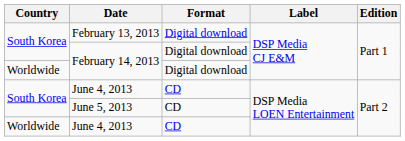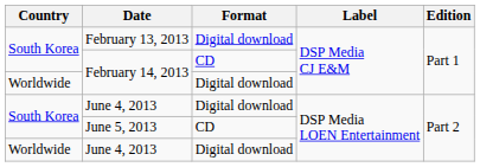South Korea / February 14, 2013 | Format: Digital download -> CD
South Korea / June 4, 2013 | Format: CD -> Digital download
Worldwide / June 4, 2013 | Format: CD -> Digital download
